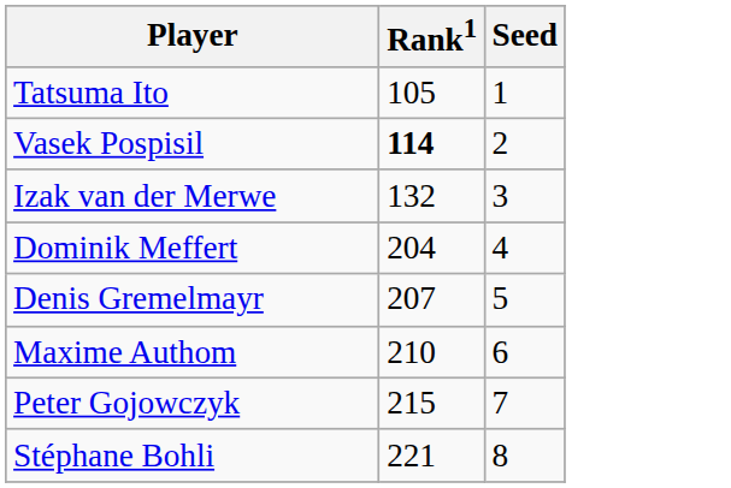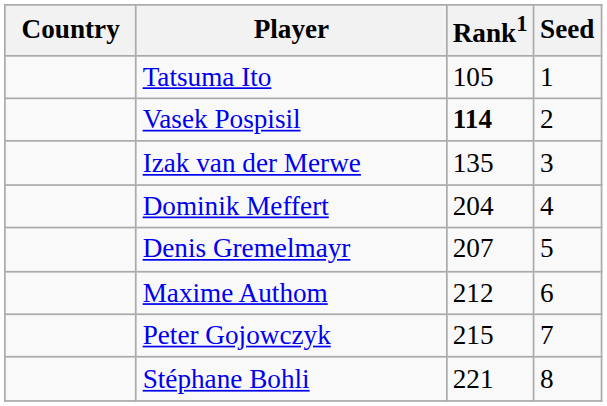+ column: Country
Izak van der Merwe | Rank1: 132 -> 135
Maxime Authom | Rank1: 210 -> 212
